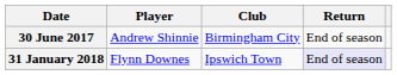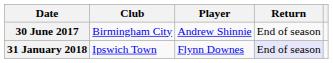columns swapped: Player <-> Club
